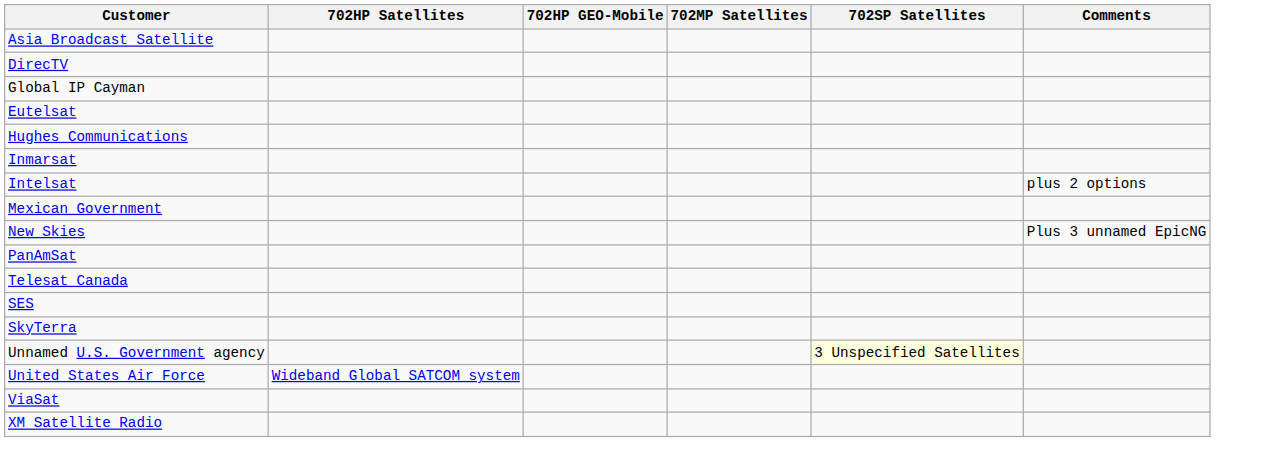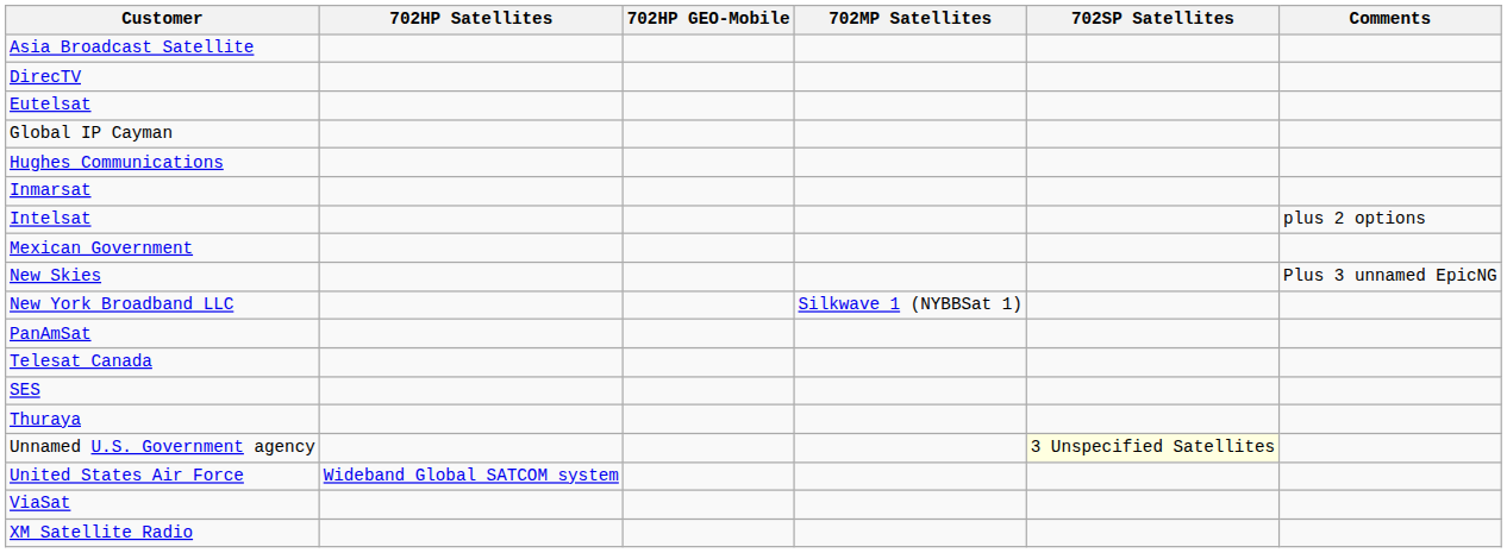rows swapped: Eutelsat <-> Global IP Cayman
+ row: New York Broadband LLC | Silkwave 1 (NYBBSat 1)
- row: SkyTerra
+ row: Thuraya
